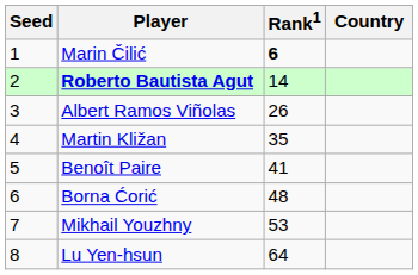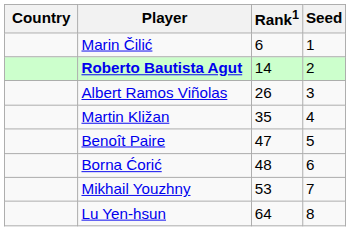columns swapped: Country <-> Seed
Marin Čilić | Rank1: bold -> normal
Benoît Paire | Rank1: 41 -> 47
